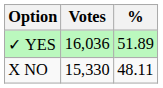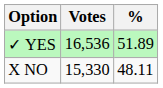✓ YES | Votes: 16,036 -> 16,536
